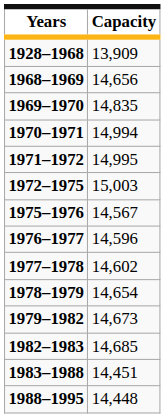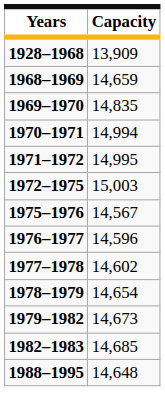1968–1969 | Capacity: 14,656 -> 14,659
- row: 1983–1988 | 14,451
1988–1995 | Capacity: 14,448 -> 14,648
